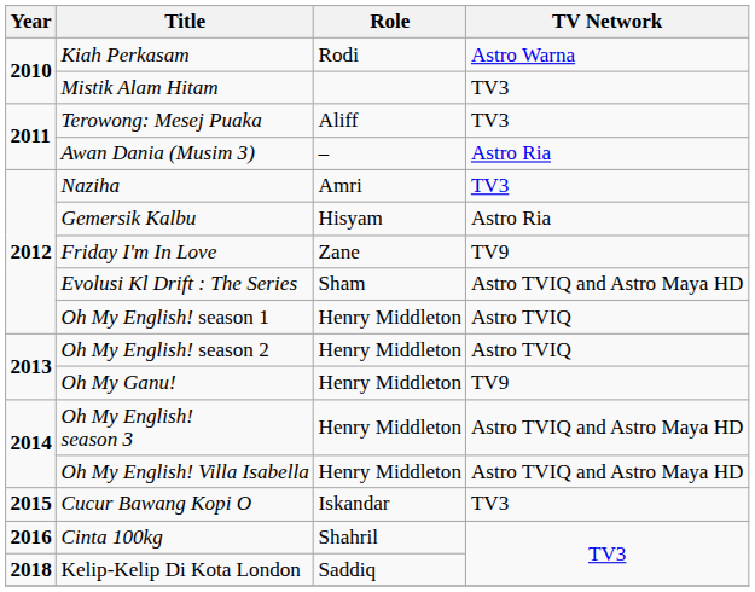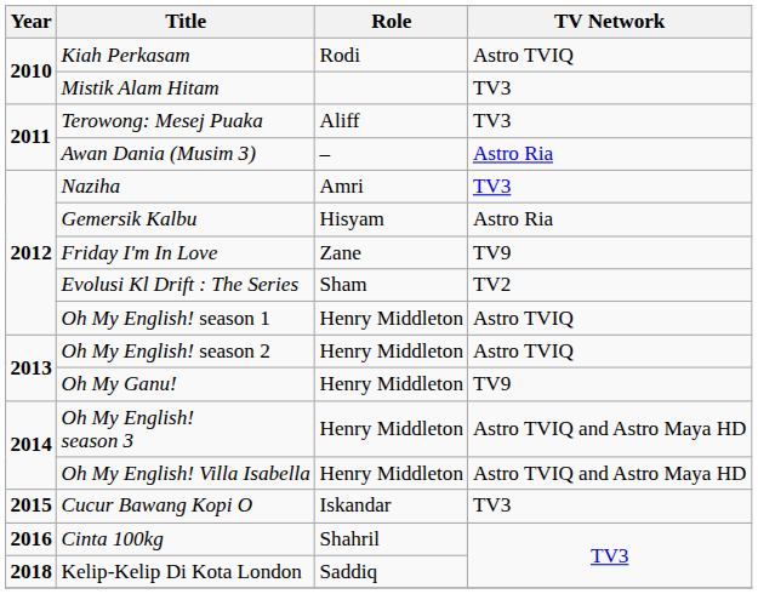Kiah Perkasam | TV Network: Astro Warna -> Astro TVIQ
Evolusi Kl Drift : The Series | TV Network: Astro TVIQ and Astro Maya HD -> TV2
